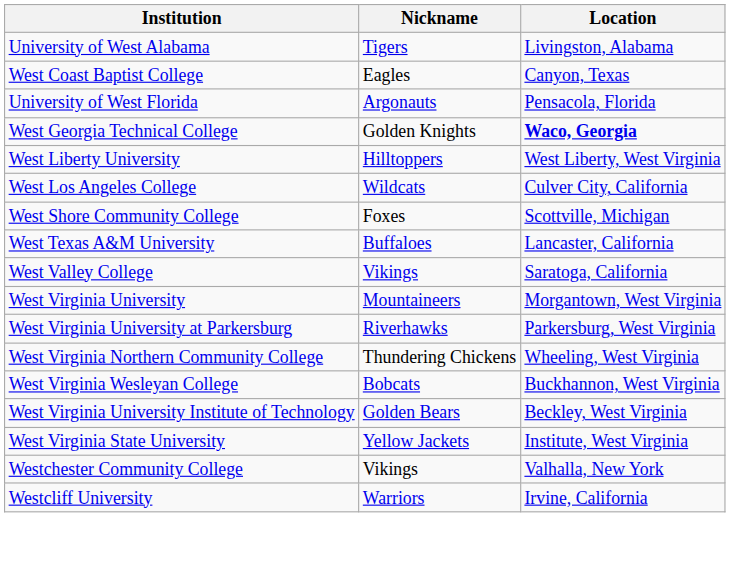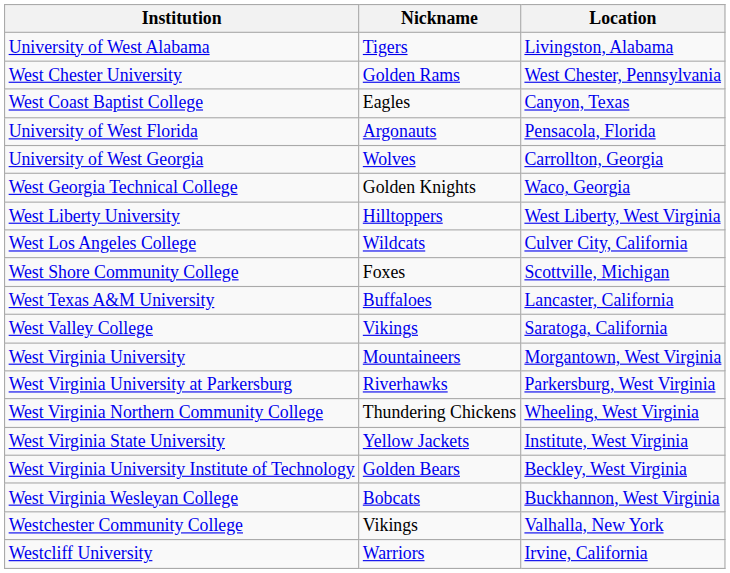+ row: West Chester University | Golden Rams | West Chester, Pennsylvania
+ row: University of West Georgia | Wolves | Carrollton, Georgia
West Georgia Technical College | Location: bold -> normal
rows swapped: West Virginia State University <-> West Virginia Wesleyan College
